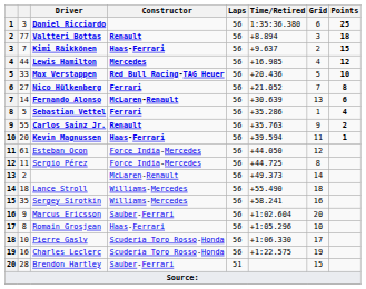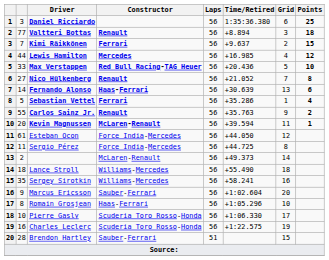Kimi Räikkönen | Constructor: Haas-Ferrari -> Ferrari
Nico Hülkenberg | Constructor: Ferrari -> Renault
Fernando Alonso | Constructor: McLaren-Renault -> Haas-Ferrari
Kevin Magnussen | Constructor: Haas-Ferrari -> McLaren-Renault
